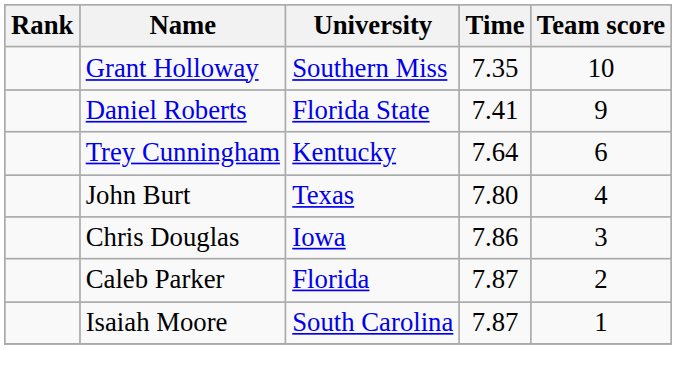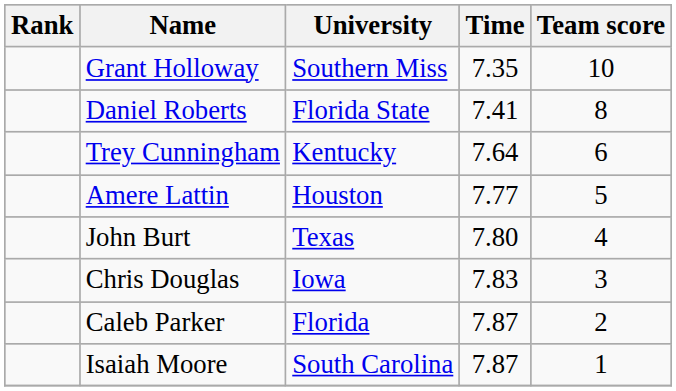Daniel Roberts | Team score: 9 -> 8
+ row: Amere Lattin | Houston | 7.77 | 5
Chris Douglas | Time: 7.86 -> 7.83
